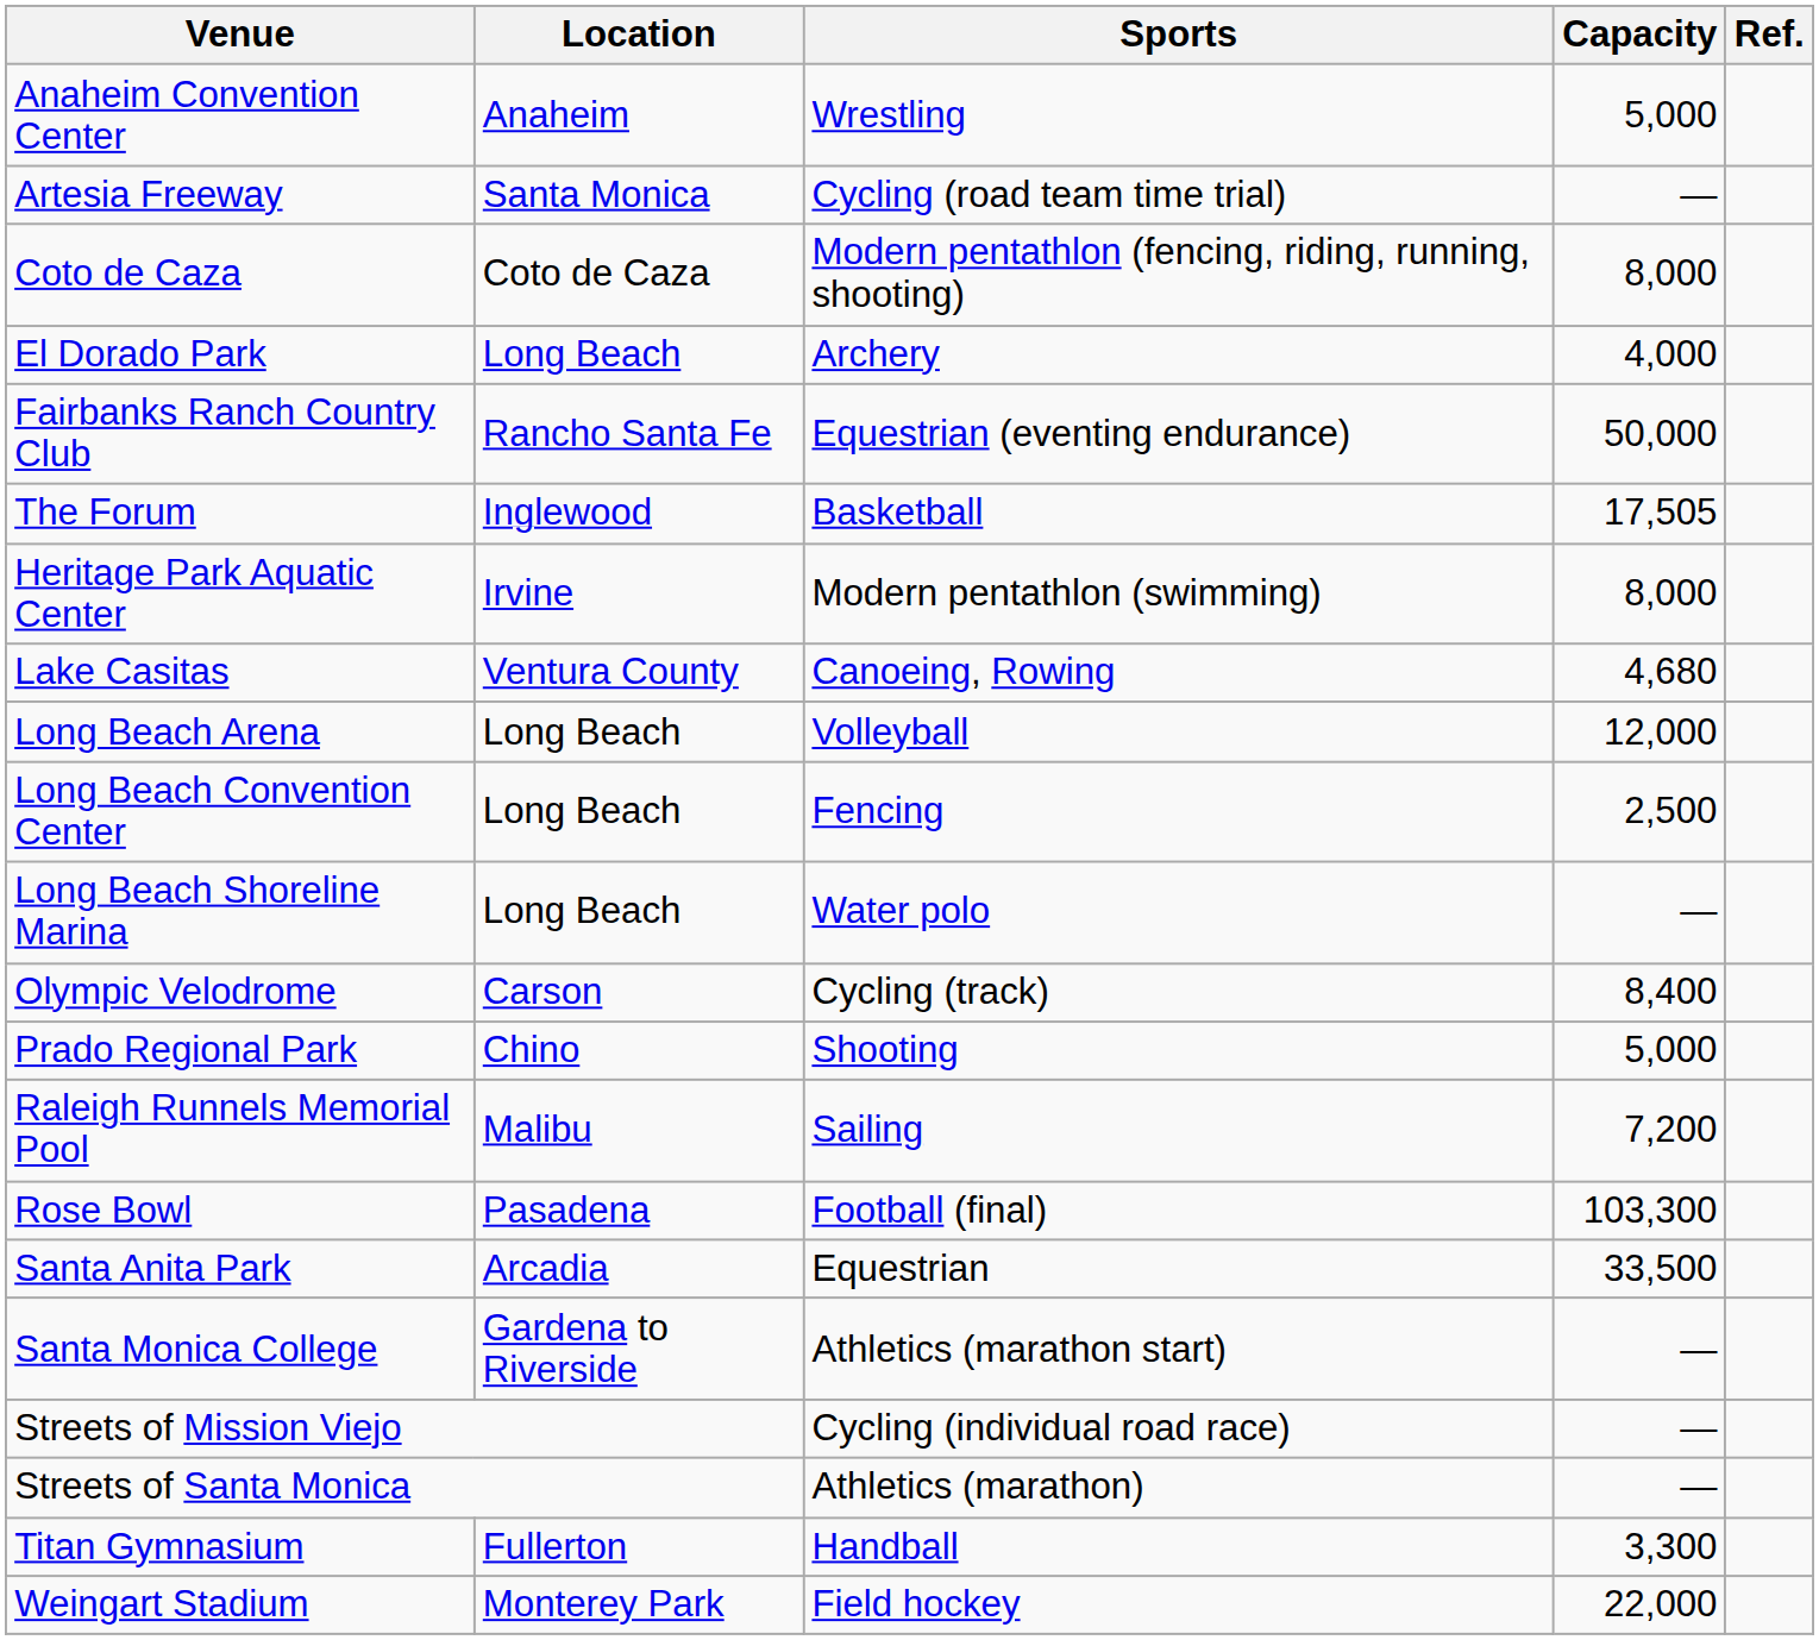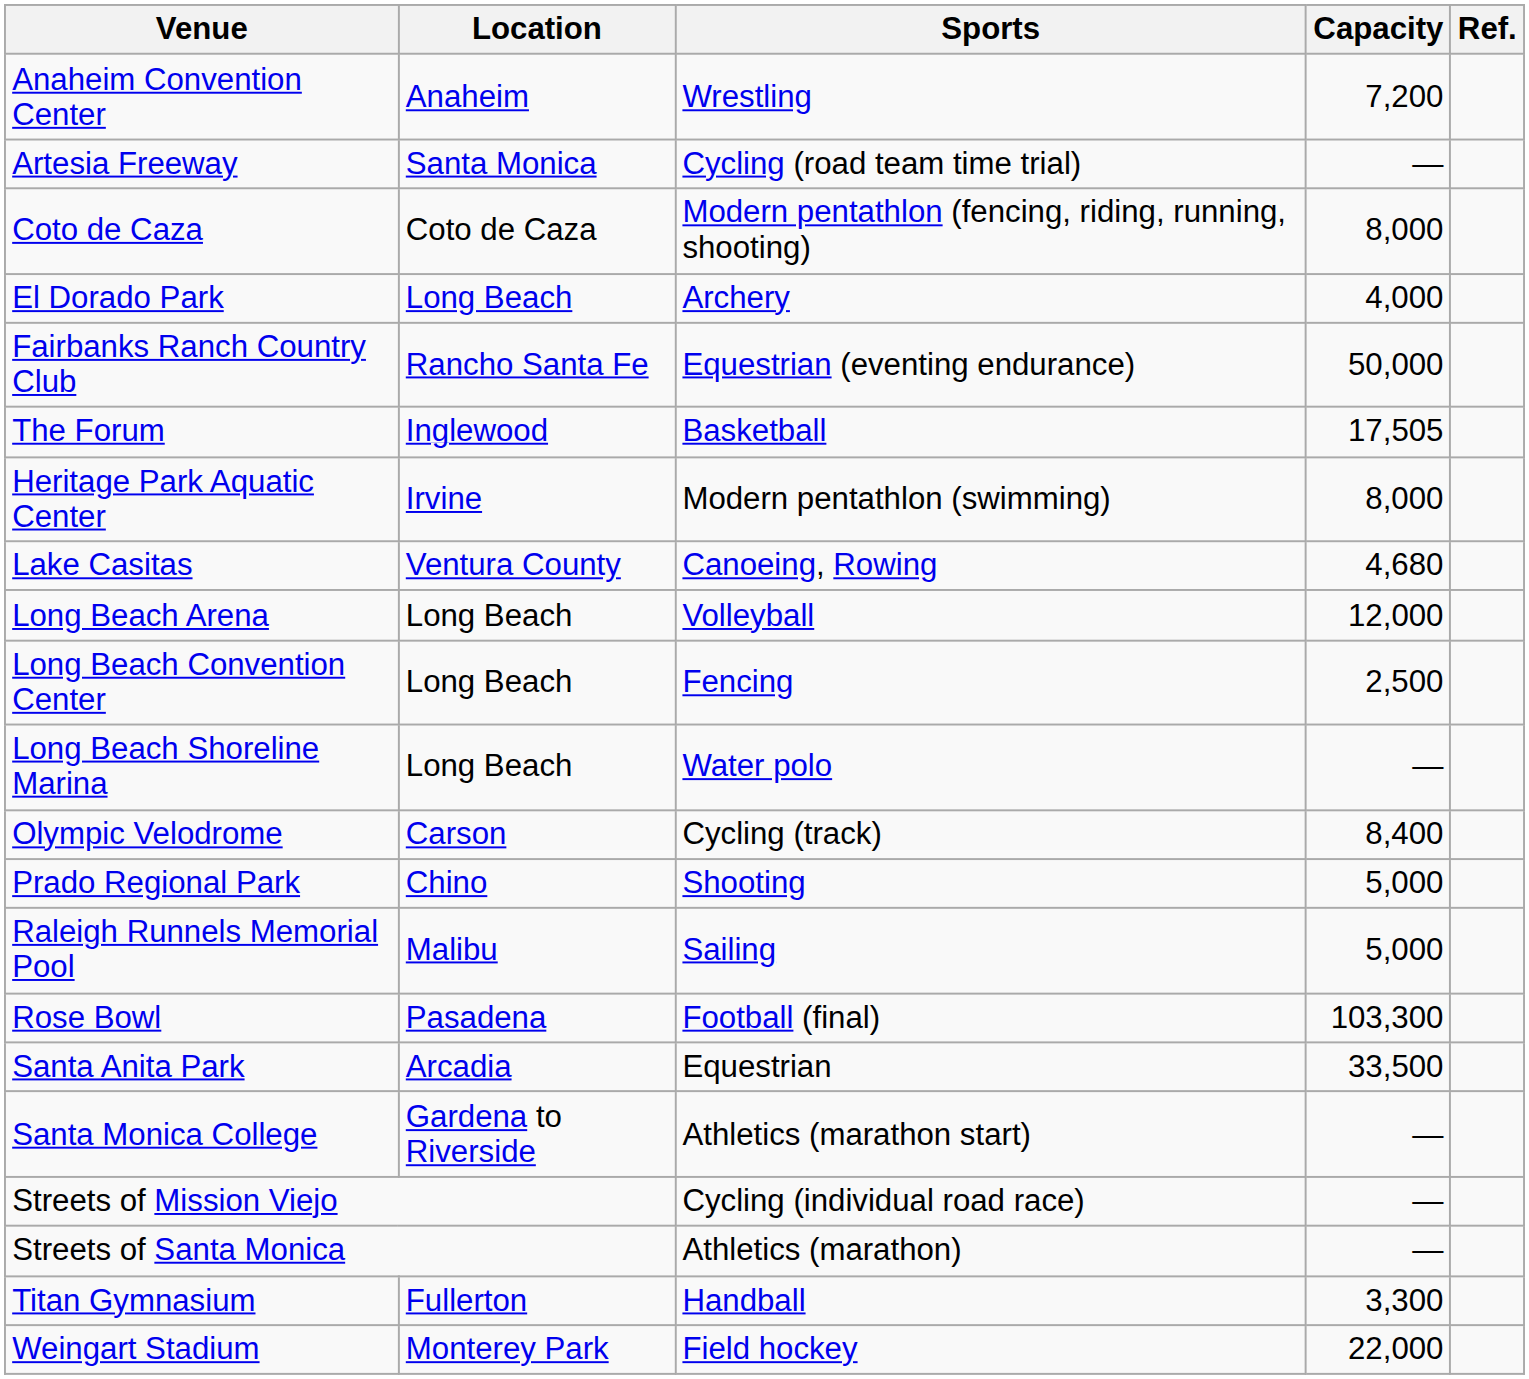Anaheim Convention Center | Capacity: 5,000 -> 7,200
Raleigh Runnels Memorial Pool | Capacity: 7,200 -> 5,000
